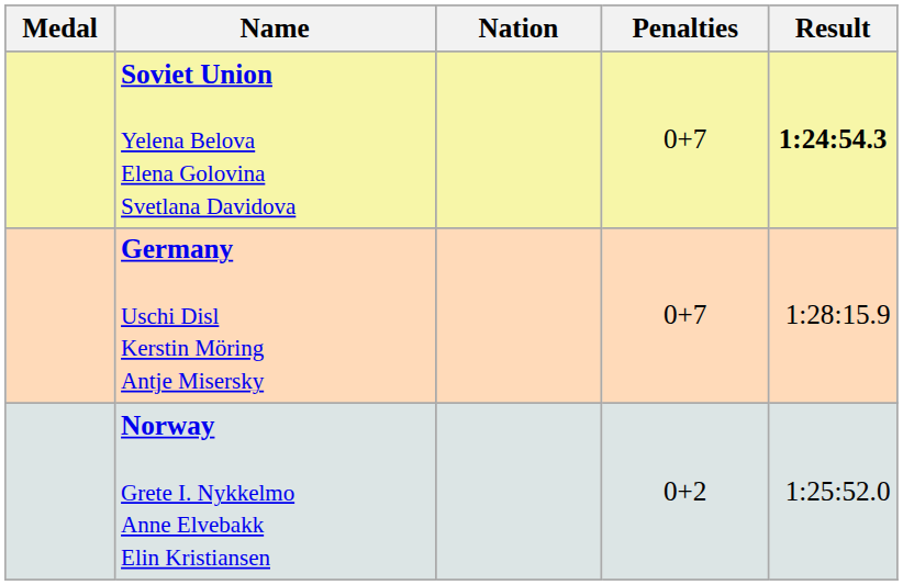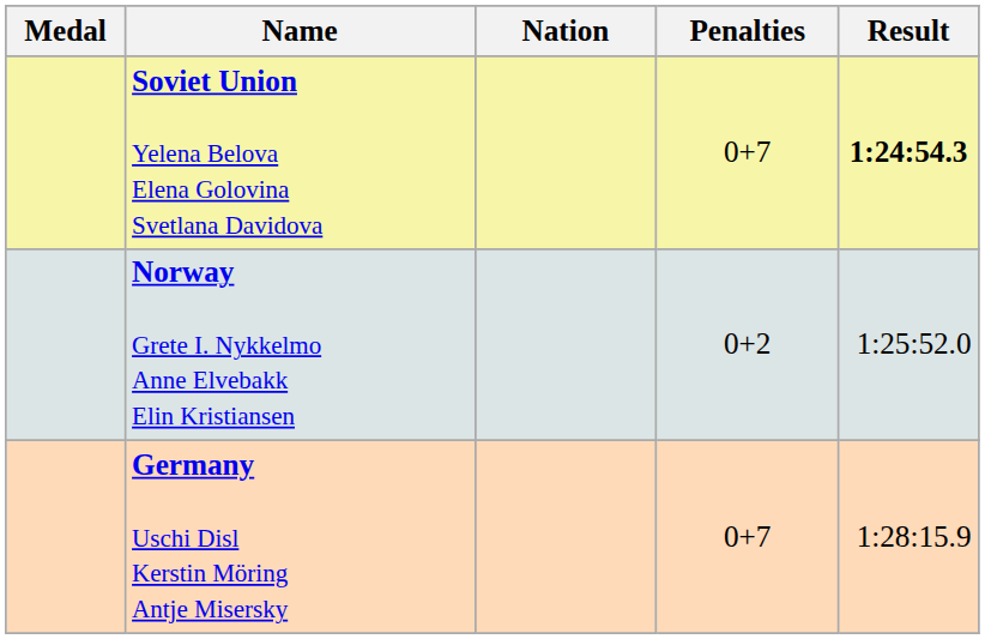rows swapped: Norway Grete I. Nykkelmo Anne Elvebakk Elin Kristiansen <-> Germany Uschi Disl Kerstin Möring Antje Misersky
